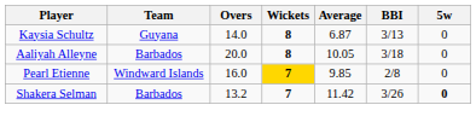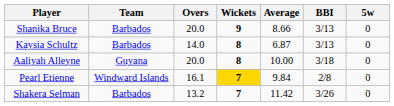+ row: Shanika Bruce | Barbados | 20.0 | 9 | 8.66 | 3/13 | 0
Kaysia Schultz | Team: Guyana -> Barbados
Aaliyah Alleyne | Team: Barbados -> Guyana
Aaliyah Alleyne | Average: 10.05 -> 10.00
Pearl Etienne | Overs: 16.0 -> 16.1
Pearl Etienne | Average: 9.85 -> 9.84
Shakera Selman | 5w: bold -> normal
